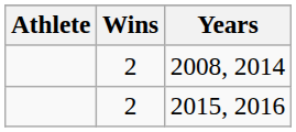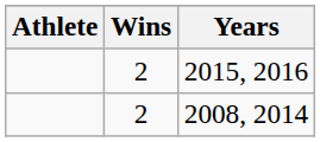rows swapped: 2008, 2014 <-> 2015, 2016
